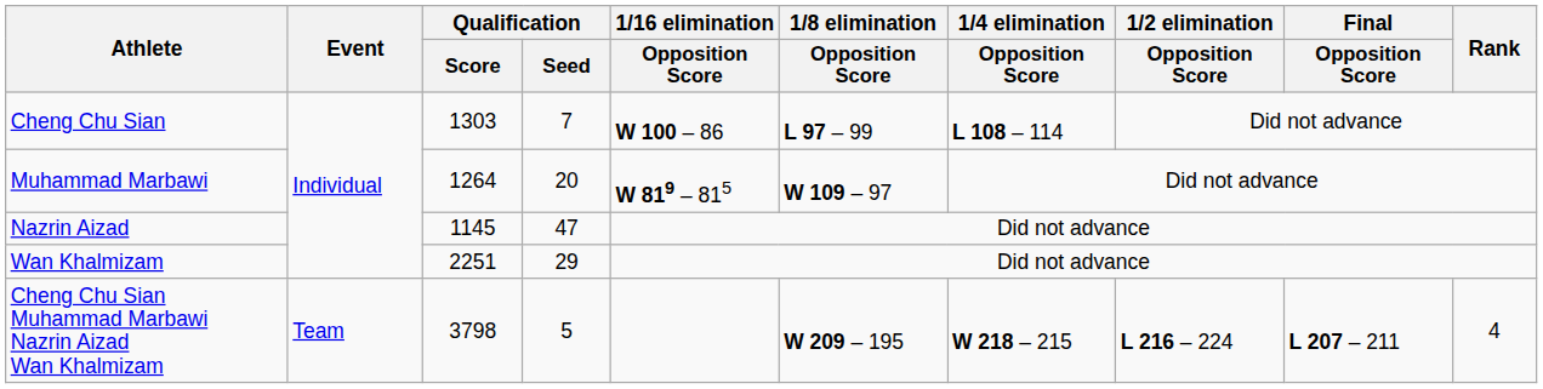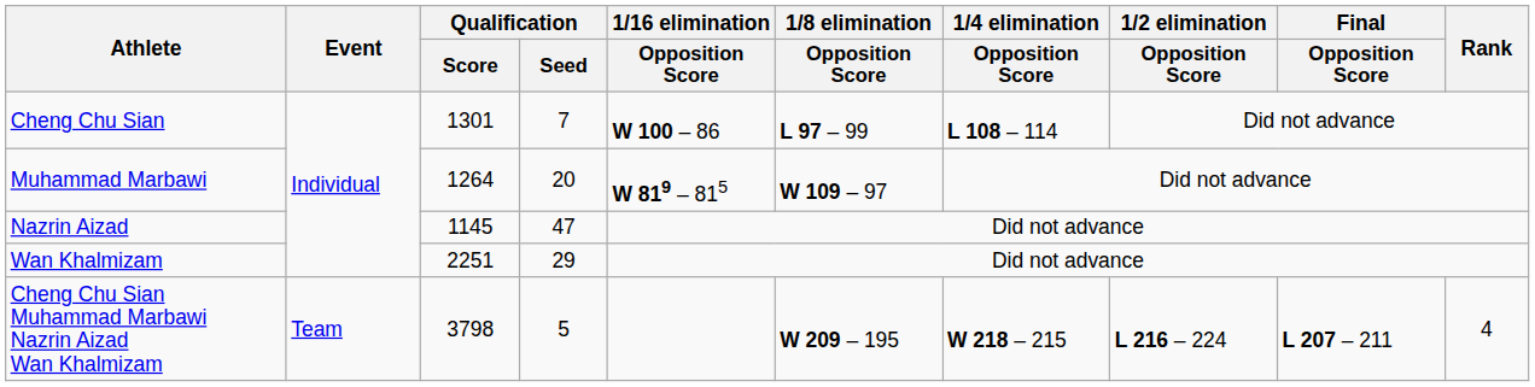Cheng Chu Sian | Qualification / Score: 1303 -> 1301
